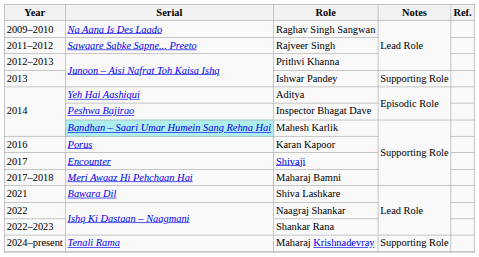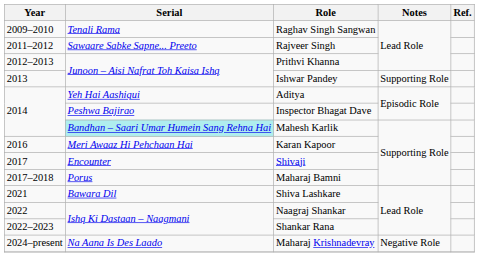Raghav Singh Sangwan | Serial: Na Aana Is Des Laado -> Tenali Rama
Karan Kapoor | Serial: Porus -> Meri Awaaz Hi Pehchaan Hai
Maharaj Bamni | Serial: Meri Awaaz Hi Pehchaan Hai -> Porus
Maharaj Krishnadevray | Serial: Tenali Rama -> Na Aana Is Des Laado
Maharaj Krishnadevray | Notes: Supporting Role -> Negative Role
